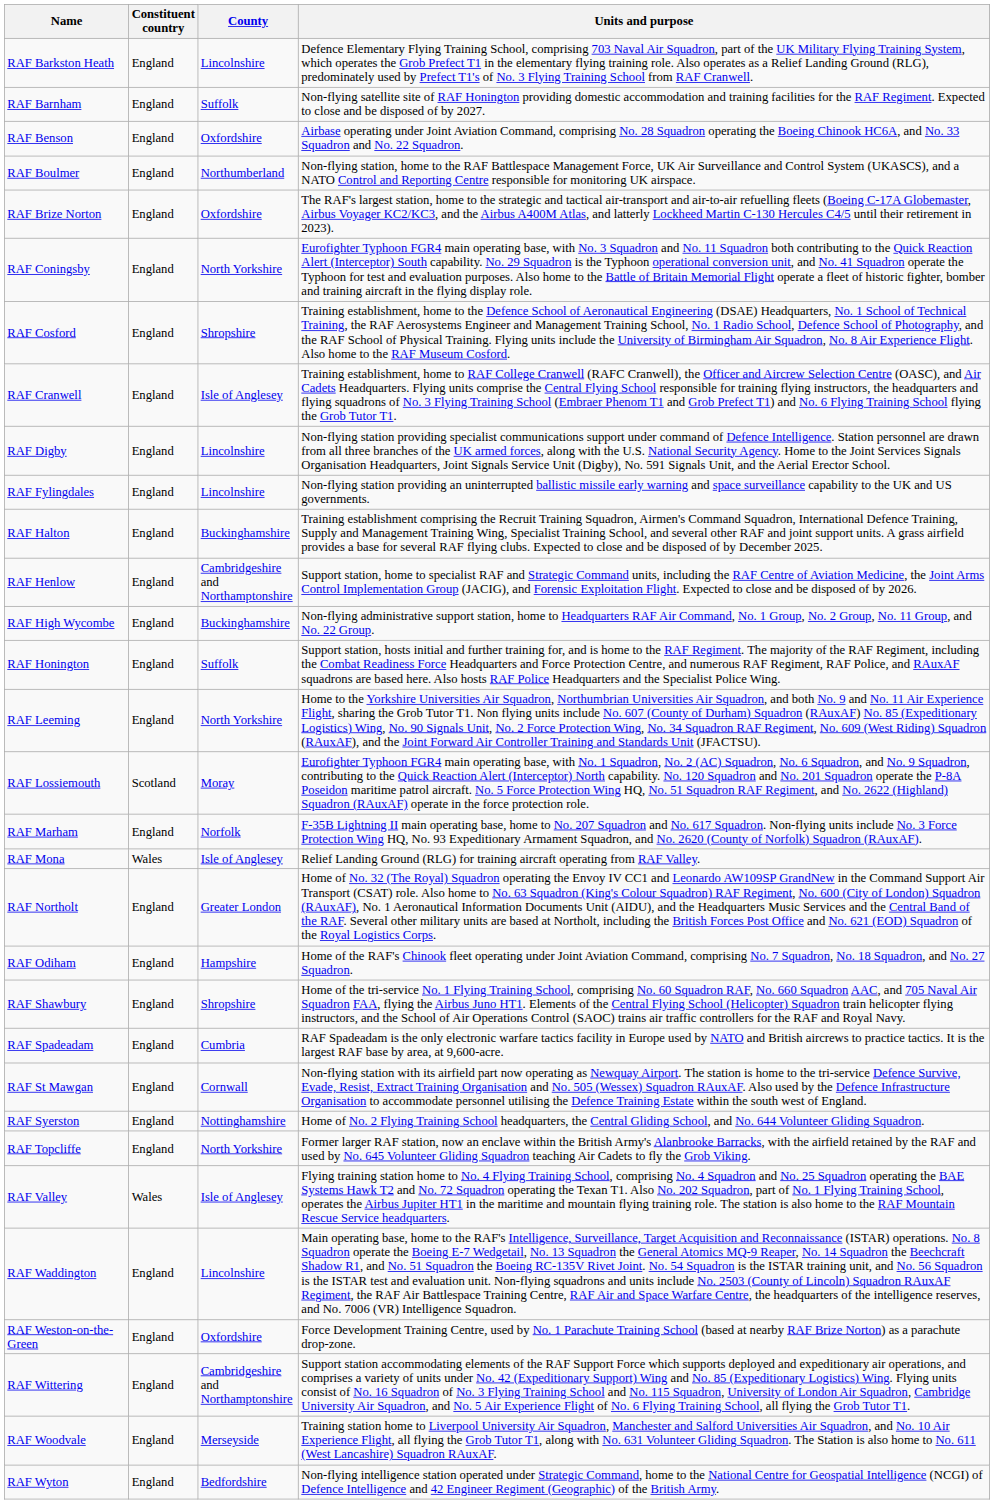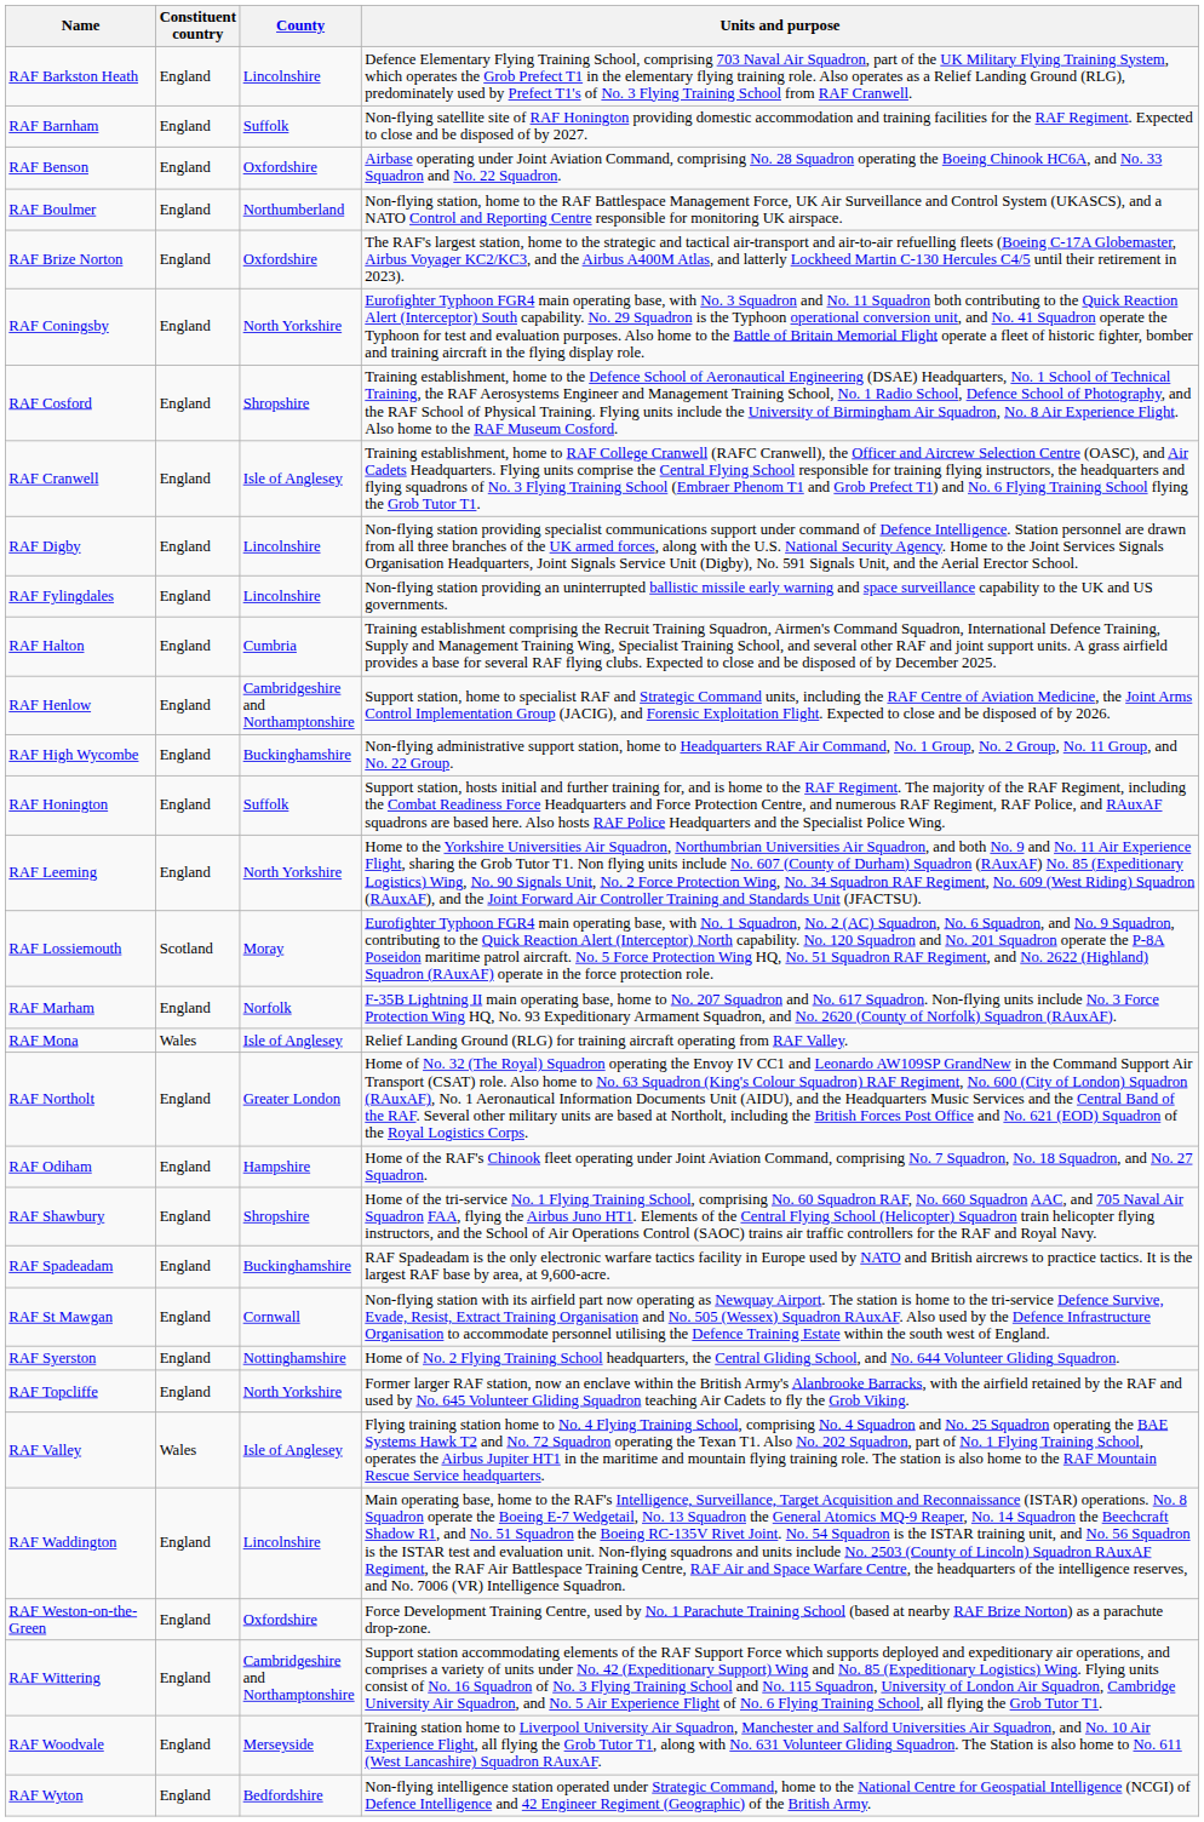RAF Halton | County: Buckinghamshire -> Cumbria
RAF Spadeadam | County: Cumbria -> Buckinghamshire
